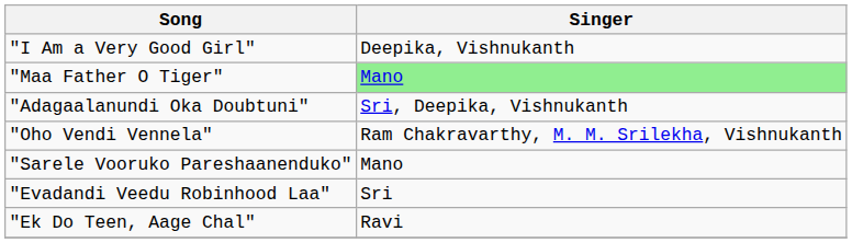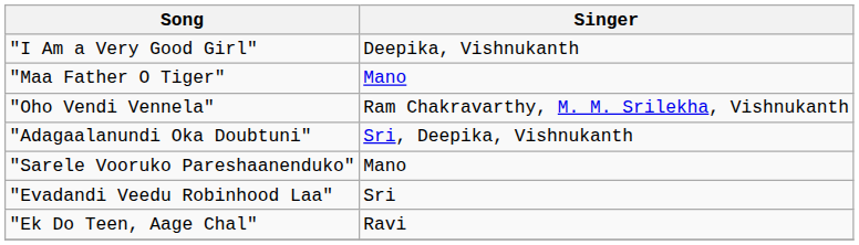"Maa Father O Tiger" | Singer: lightgreen background -> no background
rows swapped: "Adagaalanundi Oka Doubtuni" <-> "Oho Vendi Vennela"
